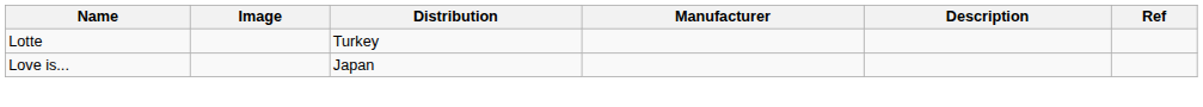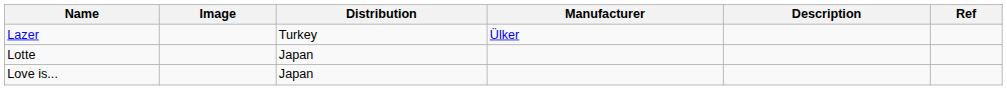+ row: Lazer | Turkey | Ülker
Lotte | Distribution: Turkey -> Japan
